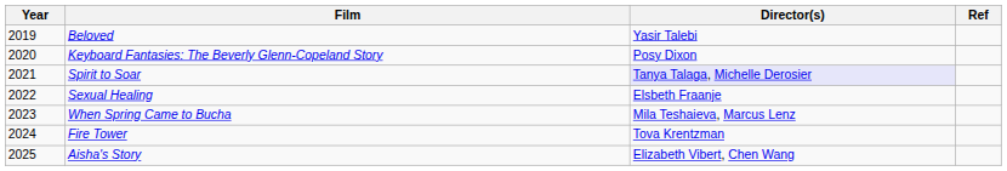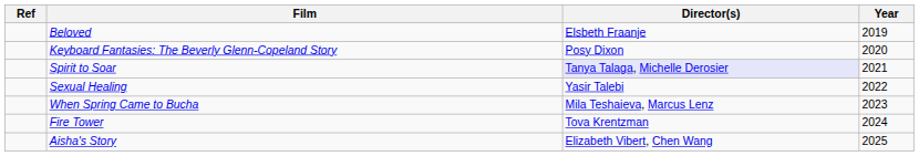columns swapped: Year <-> Ref
Beloved | Director(s): Yasir Talebi -> Elsbeth Fraanje
Sexual Healing | Director(s): Elsbeth Fraanje -> Yasir Talebi
